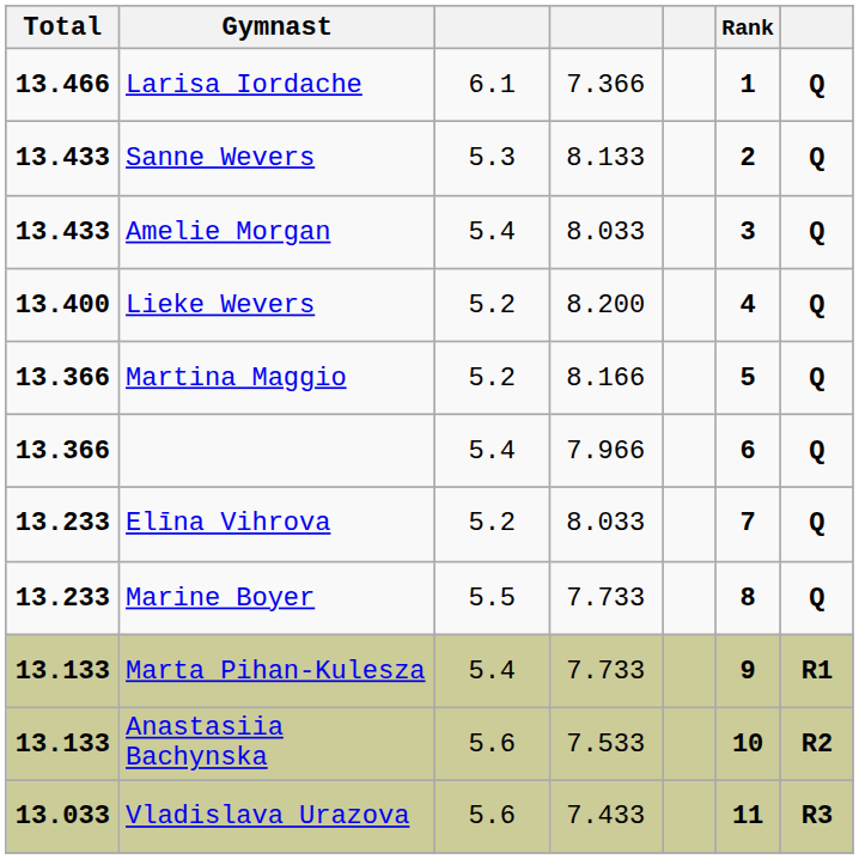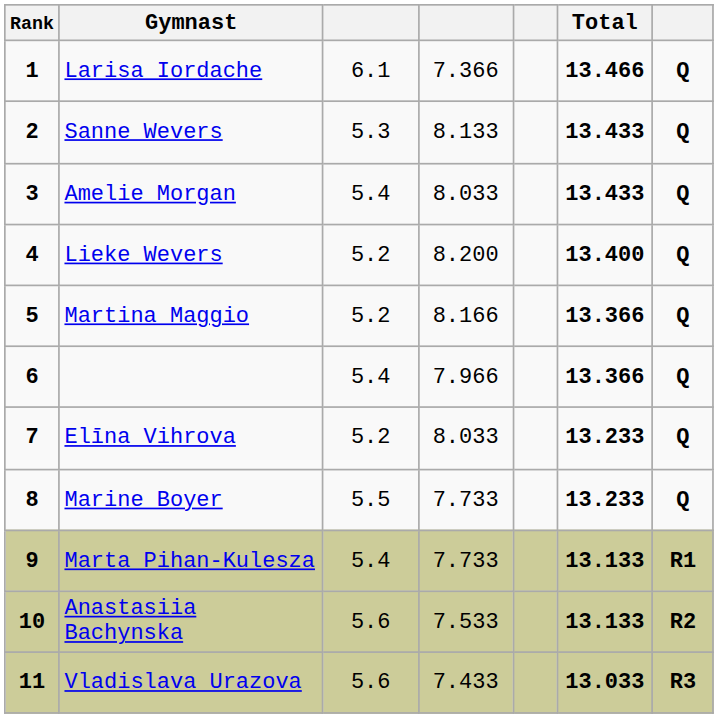columns swapped: Rank <-> Total
